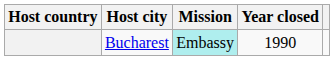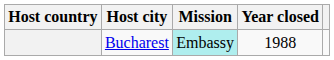Bucharest | Year closed: 1990 -> 1988
